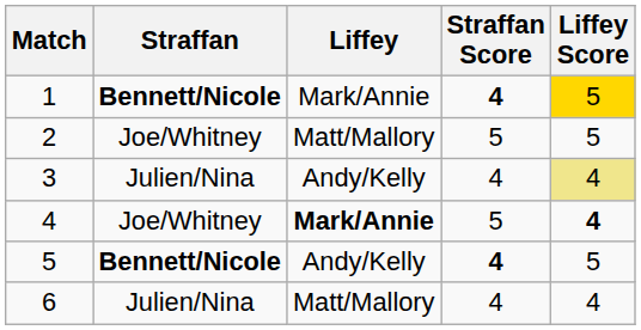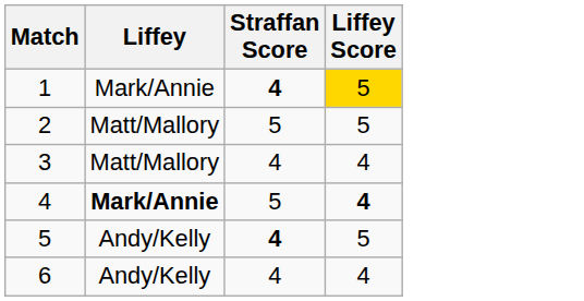- column: Straffan | Bennett/Nicole | Joe/Whitney | Julien/Nina | Joe/Whitney | Bennett/Nicole | Julien/Nina
3 | Liffey: Andy/Kelly -> Matt/Mallory
3 | Liffey Score: khaki background -> no background
6 | Liffey: Matt/Mallory -> Andy/Kelly
